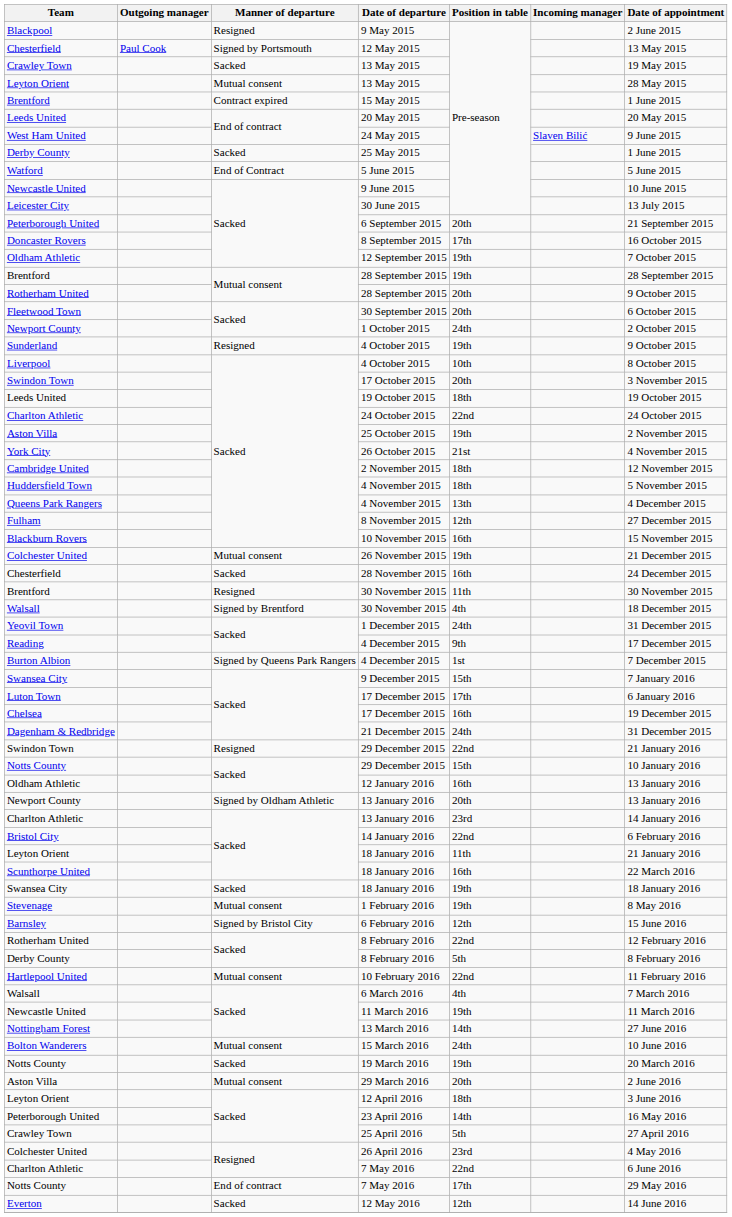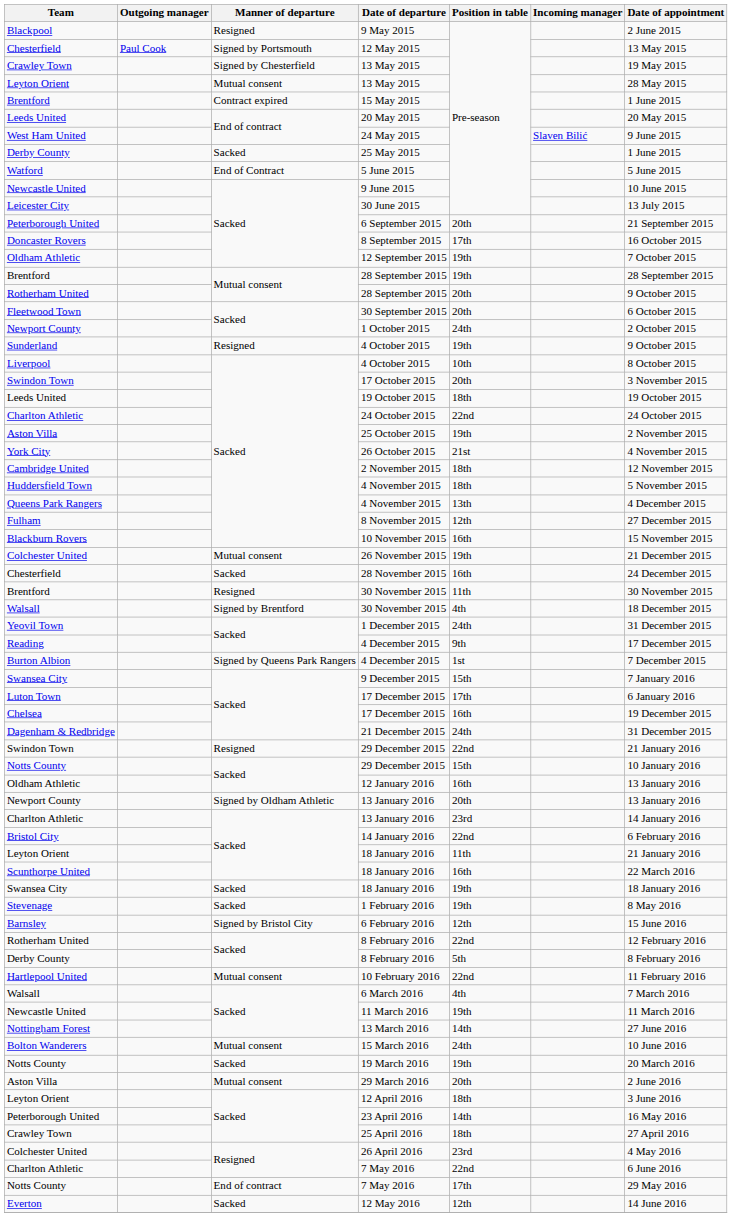Crawley Town / 13 May 2015 | Manner of departure: Sacked -> Signed by Chesterfield
1 February 2016 | Manner of departure: Mutual consent -> Sacked
25 April 2016 | Position in table: 5th -> 18th
